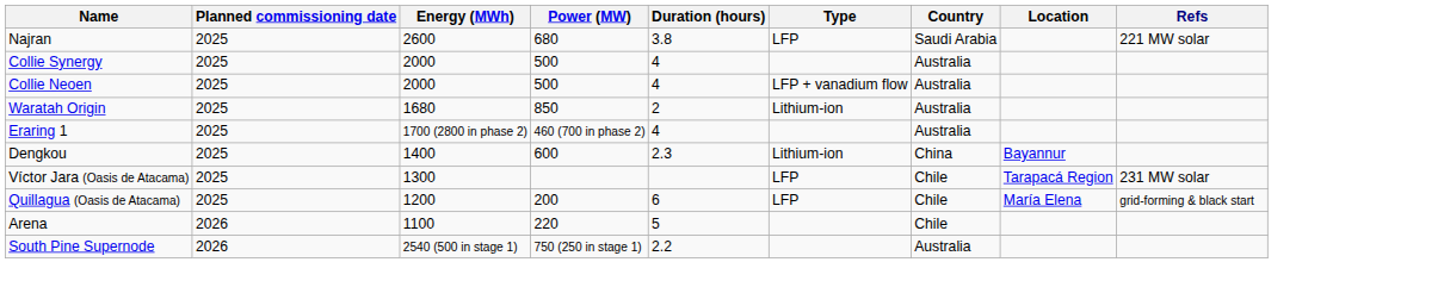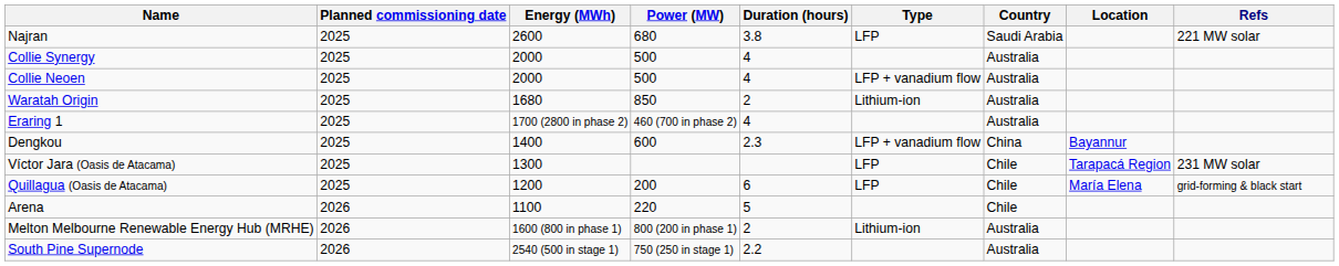Dengkou | Type: Lithium-ion -> LFP + vanadium flow
+ row: Melton Melbourne Renewable Energy Hub (MRHE) | 2026 | 1600 (800 in phase 1) | 800 (200 in phase 1) | 2 | Lithium-ion | Australia
